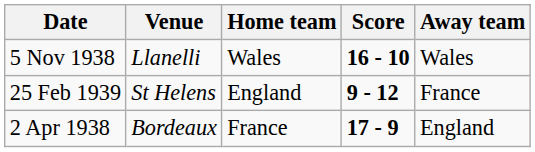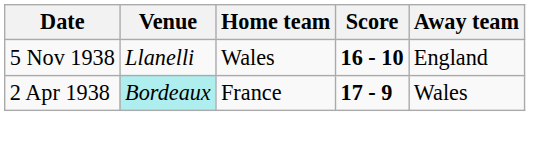5 Nov 1938 | Away team: Wales -> England
- row: 25 Feb 1939 | St Helens | England | 9 - 12 | France
2 Apr 1938 | Venue: no background -> paleturquoise background
2 Apr 1938 | Away team: England -> Wales
